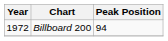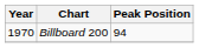Billboard 200 | Year: 1972 -> 1970
